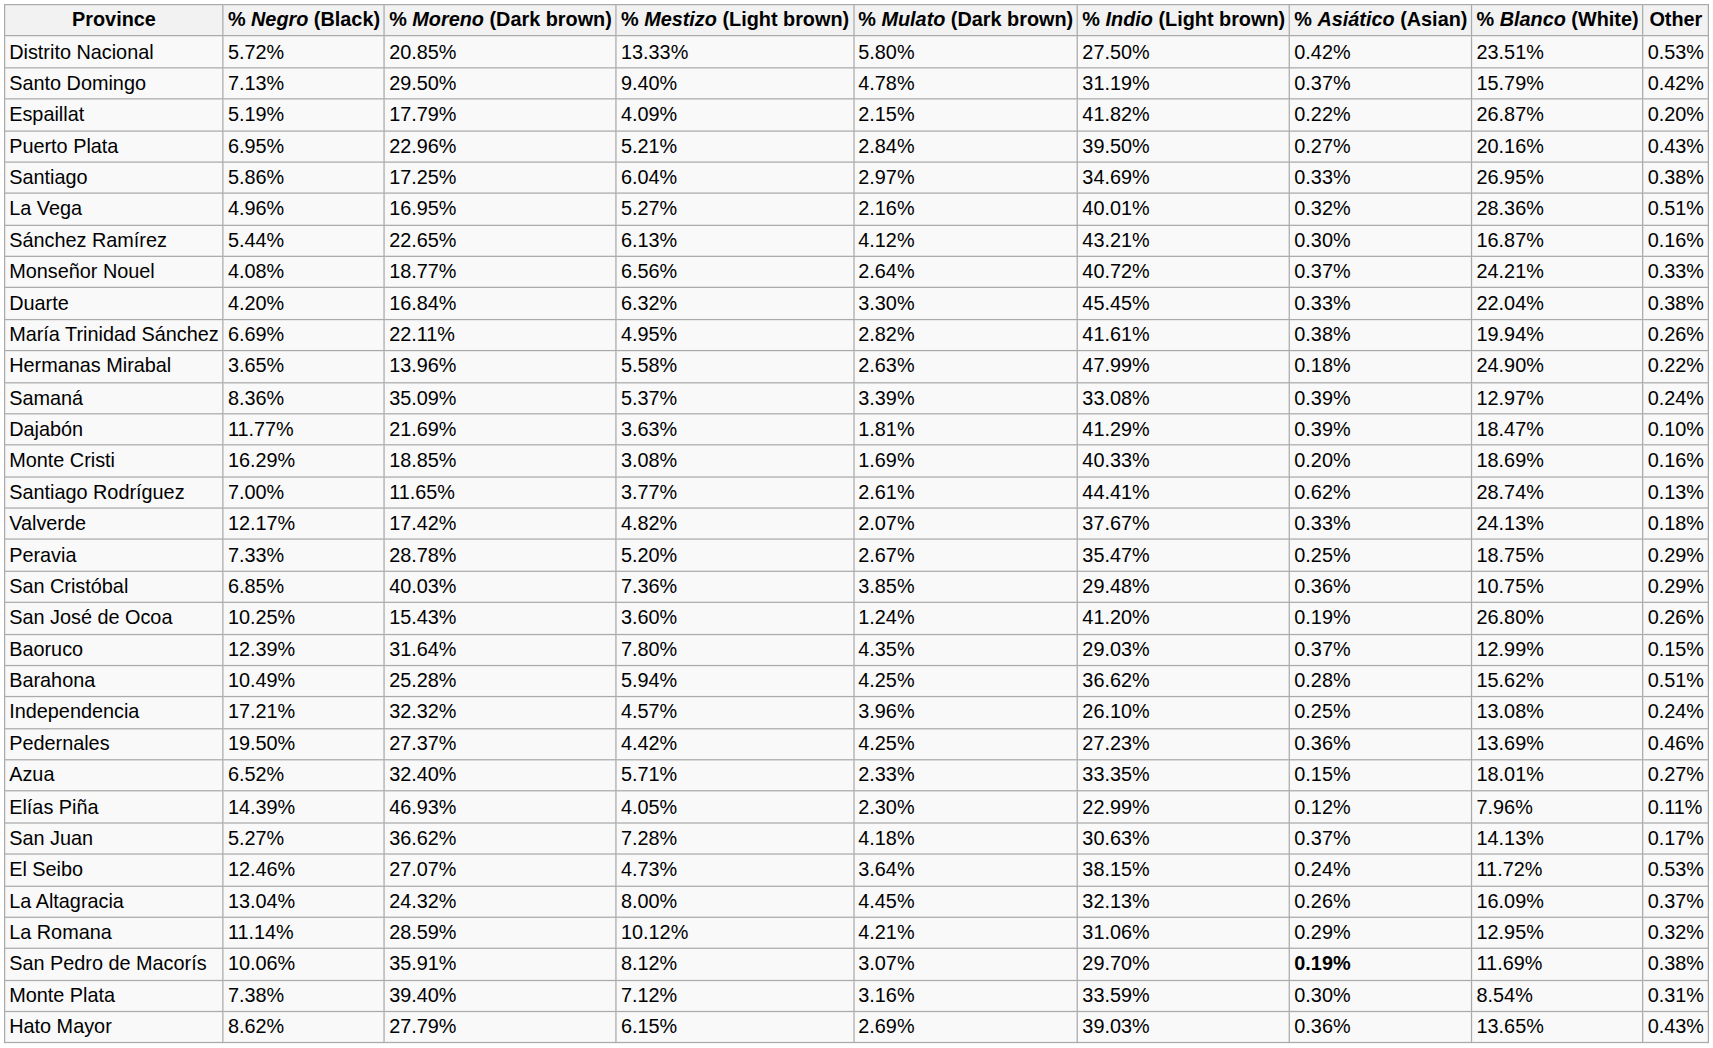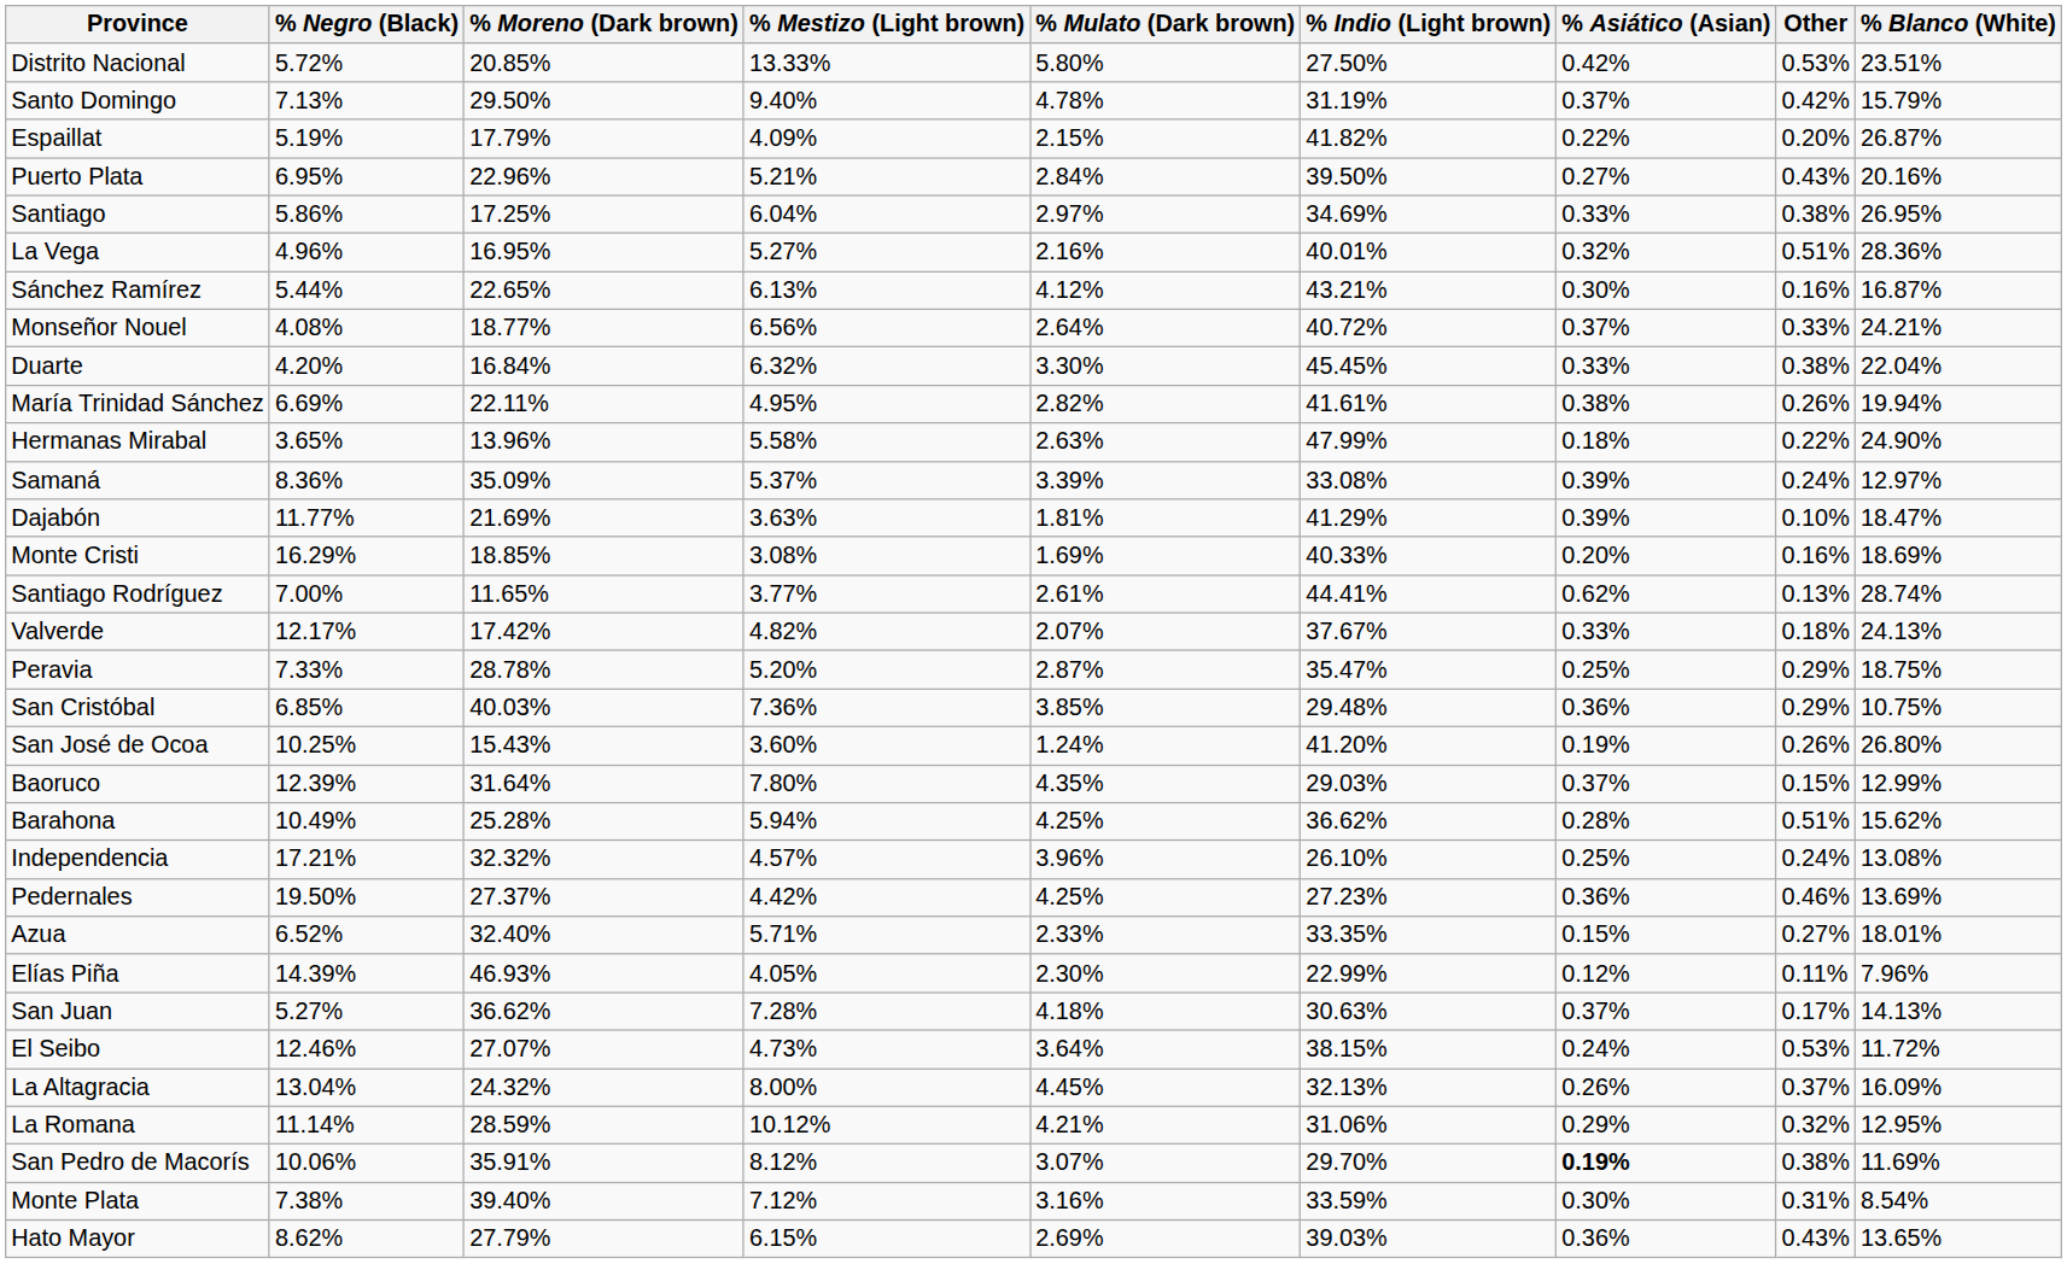columns swapped: % Blanco (White) <-> Other
Peravia | % Mulato (Dark brown): 2.67% -> 2.87%
